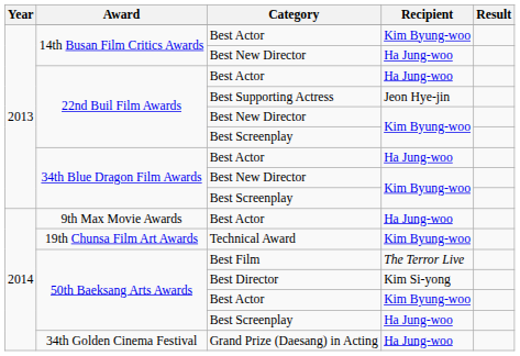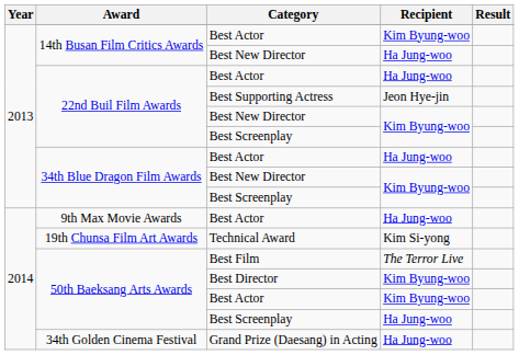Technical Award | Recipient: Kim Byung-woo -> Kim Si-yong
Best Director | Recipient: Kim Si-yong -> Kim Byung-woo
